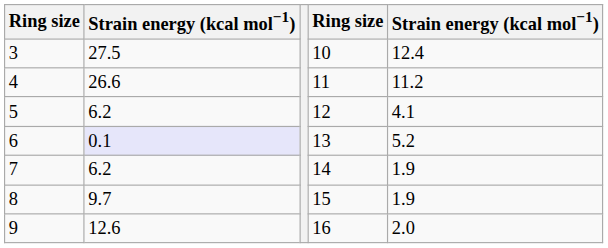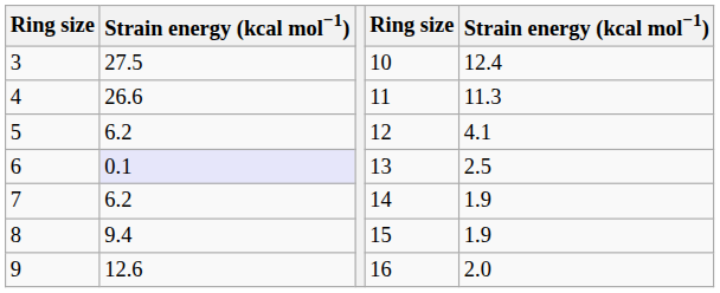4 | column 5: 11.2 -> 11.3
6 | column 5: 5.2 -> 2.5
8 | column 2: 9.7 -> 9.4
